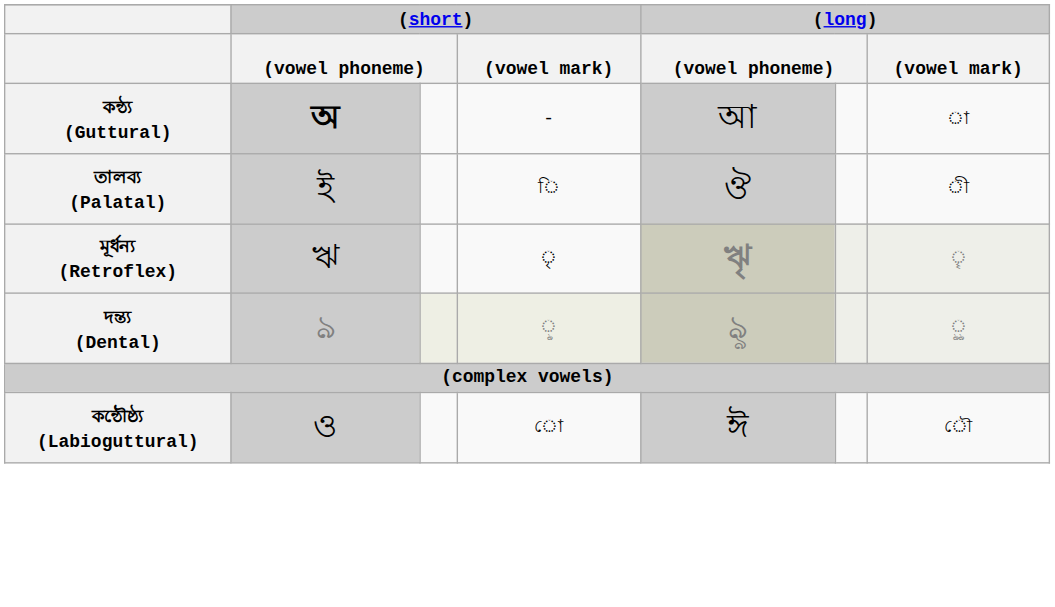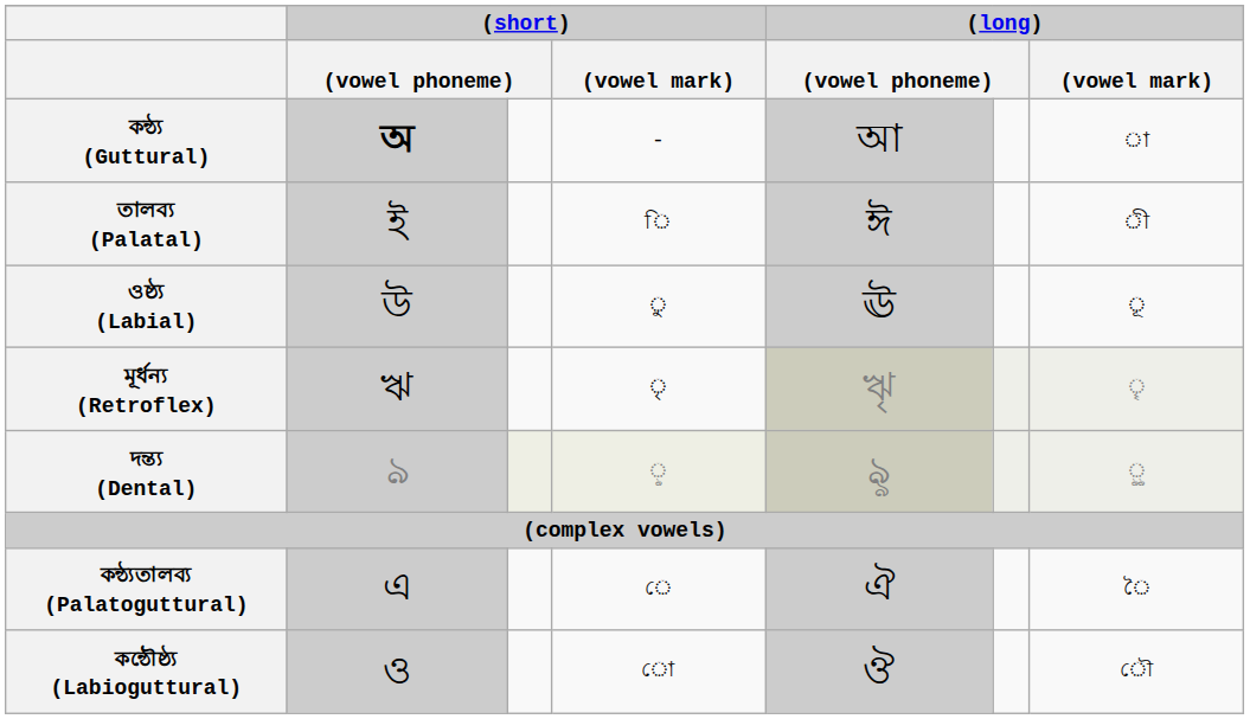তালব্য (Palatal) | column 5: ঔ -> ঈ
+ row: ওষ্ঠ্য (Labial) | উ | ু | ঊ | ূ
মূর্ধন্য (Retroflex) | column 5: bold -> normal
+ row: কন্ঠ্যতালব্য (Palatoguttural) | এ | ে | ঐ | ৈ
কন্ঠৌষ্ঠ্য (Labioguttural) | column 5: ঈ -> ঔ
